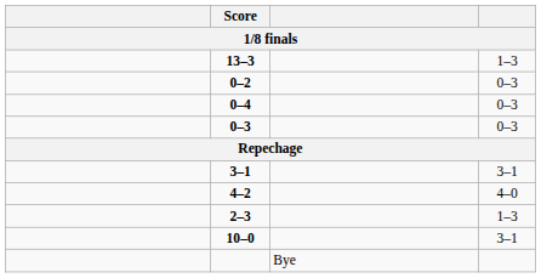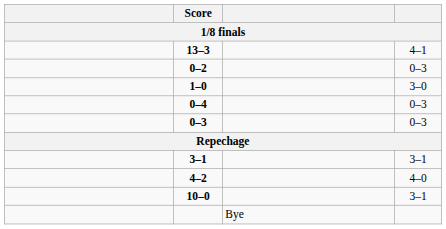13–3 | column 4: 1–3 -> 4–1
+ row: 1–0 | 3–0
- row: 2–3 | 1–3
